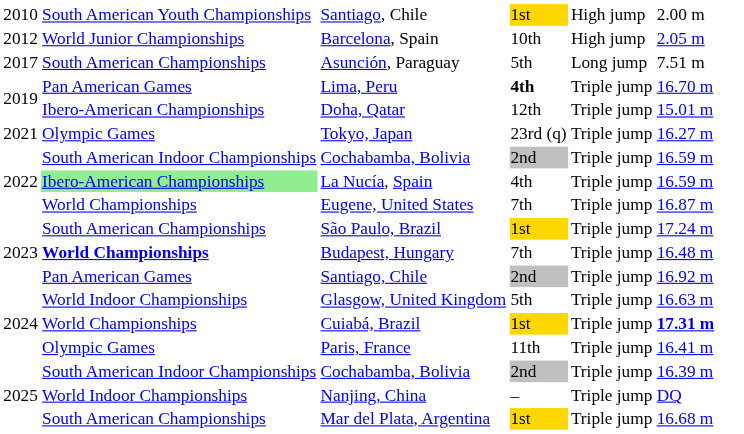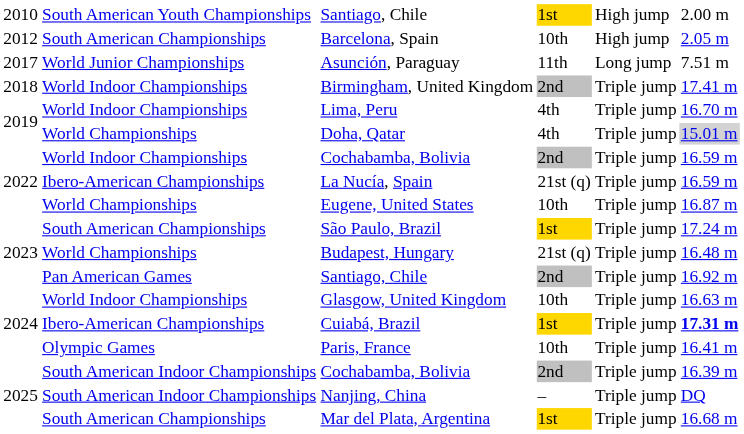Barcelona, Spain | column 2: World Junior Championships -> South American Championships
Asunción, Paraguay | column 2: South American Championships -> World Junior Championships
Asunción, Paraguay | column 4: 5th -> 11th
+ row: 2018 | World Indoor Championships | Birmingham, United Kingdom | 2nd | Triple jump | 17.41 m
Lima, Peru | column 2: Pan American Games -> World Indoor Championships
Lima, Peru | column 4: bold -> normal
Doha, Qatar | column 2: Ibero-American Championships -> World Championships
Doha, Qatar | column 4: 12th -> 4th
Doha, Qatar | column 6: no background -> lightgrey background
- row: 2021 | Olympic Games | Tokyo, Japan | 23rd (q) | Triple jump | 16.27 m
2022 / Cochabamba, Bolivia | column 2: South American Indoor Championships -> World Indoor Championships
La Nucía, Spain | column 2: lightgreen background -> no background
La Nucía, Spain | column 4: 4th -> 21st (q)
Eugene, United States | column 4: 7th -> 10th
Budapest, Hungary | column 2: bold -> normal
Budapest, Hungary | column 4: 7th -> 21st (q)
Glasgow, United Kingdom | column 4: 5th -> 10th
Cuiabá, Brazil | column 2: World Championships -> Ibero-American Championships
Paris, France | column 4: 11th -> 10th
Nanjing, China | column 2: World Indoor Championships -> South American Indoor Championships
